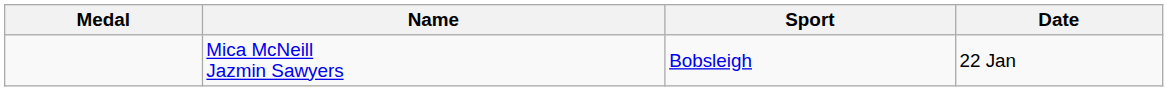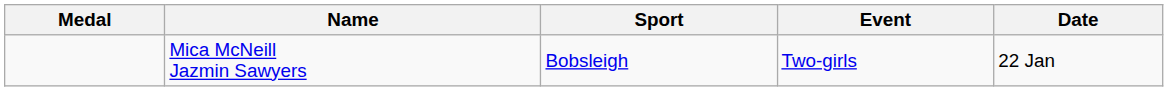+ column: Event | Two-girls
